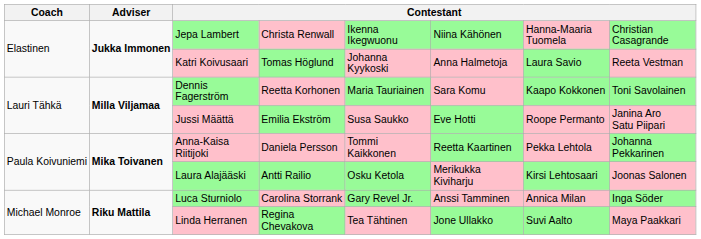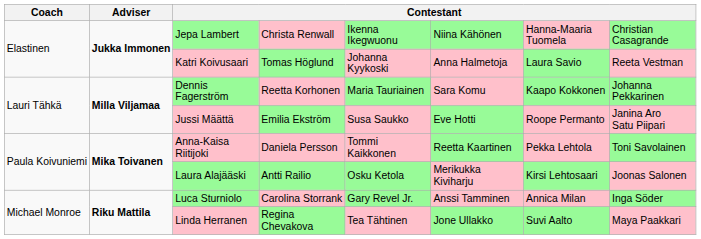Dennis Fagerström | column 8: Toni Savolainen -> Johanna Pekkarinen
Anna-Kaisa Riitijoki | column 8: Johanna Pekkarinen -> Toni Savolainen
